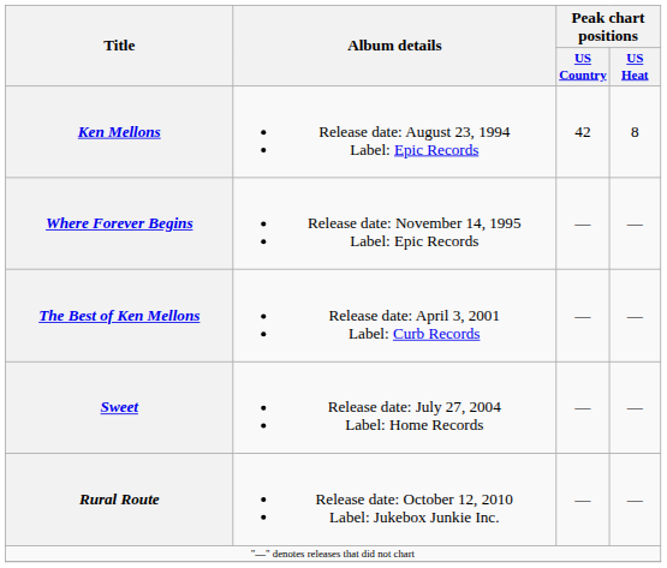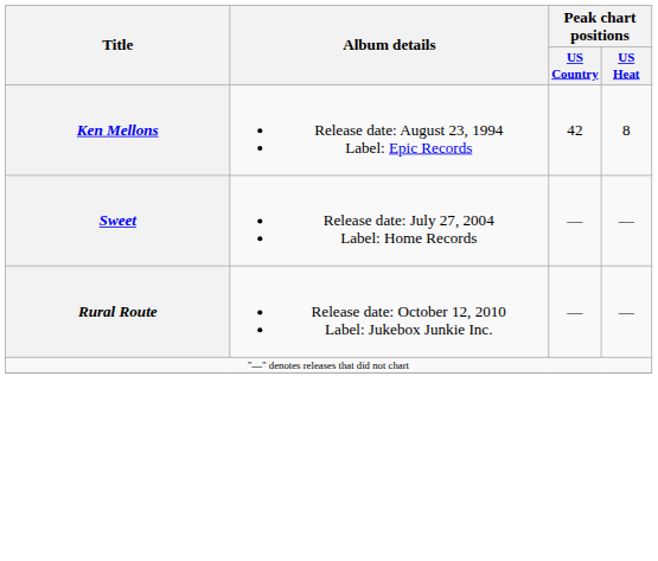- row: Where Forever Begins | Release date: November 14, 1995 Label: Epic Records | — | —
- row: The Best of Ken Mellons | Release date: April 3, 2001 Label: Curb Records | — | —
